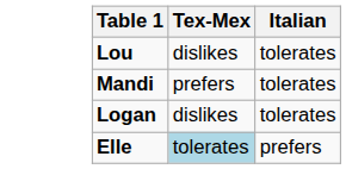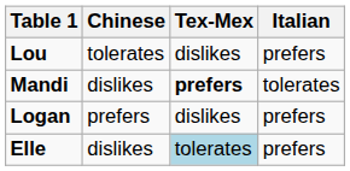+ column: Chinese | tolerates | dislikes | prefers | dislikes
Lou | Italian: tolerates -> prefers
Mandi | Tex-Mex: normal -> bold
Logan | Italian: tolerates -> prefers
